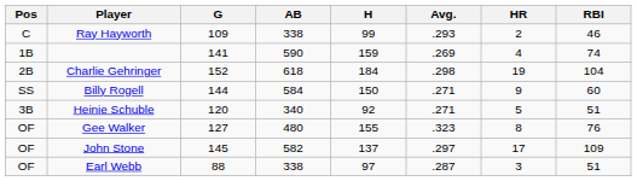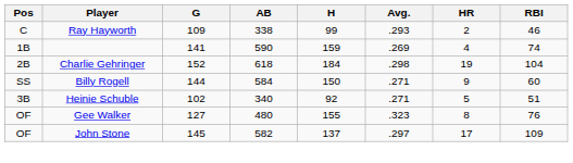Heinie Schuble | G: 120 -> 102
- row: OF | Earl Webb | 88 | 338 | 97 | .287 | 3 | 51
